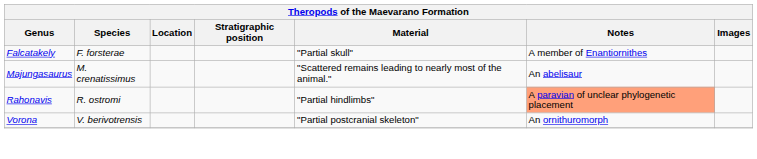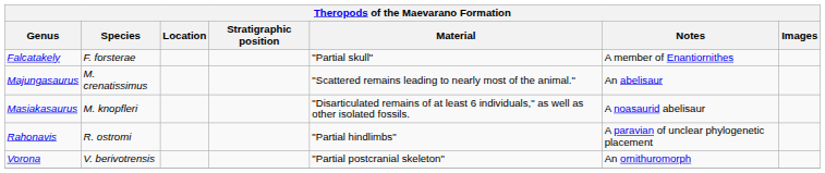+ row: Masiakasaurus | M. knopfleri | "Disarticulated remains of at least 6 individuals," as well as other isolated fossils. | A noasaurid abelisaur
Rahonavis | Notes: lightsalmon background -> no background
